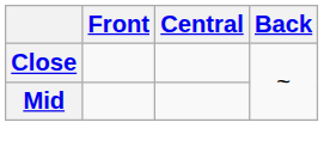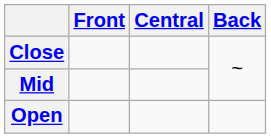+ row: Open
